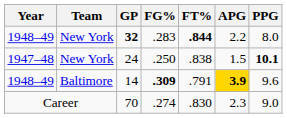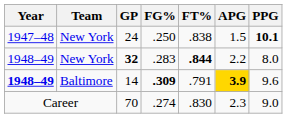rows swapped: 24 <-> 32
14 | Year: normal -> bold
